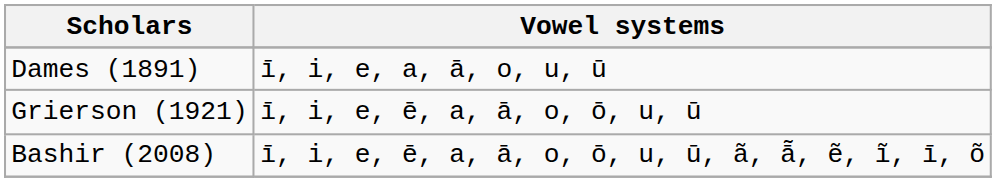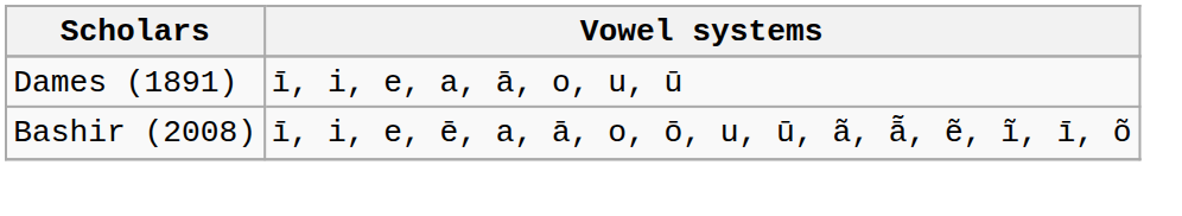- row: Grierson (1921) | ī, i, e, ē, a, ā, o, ō, u, ū
